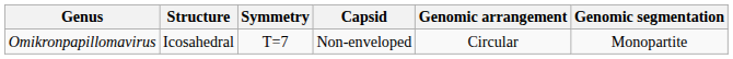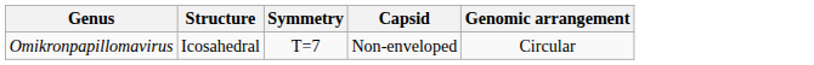- column: Genomic segmentation | Monopartite
